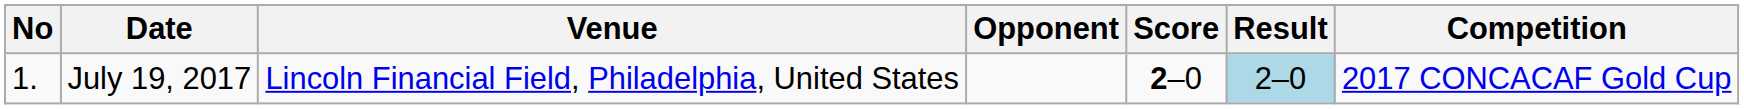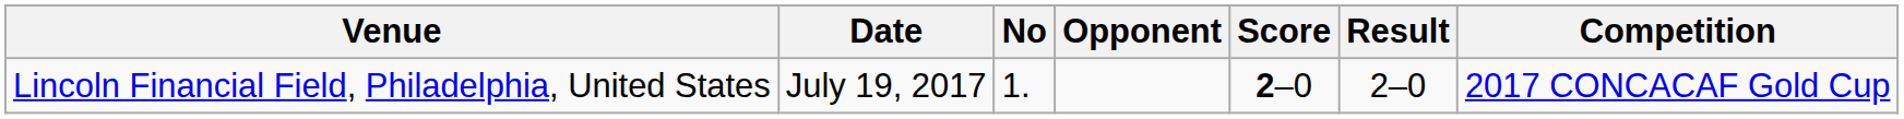columns swapped: No <-> Venue
July 19, 2017 | Result: lightblue background -> no background
